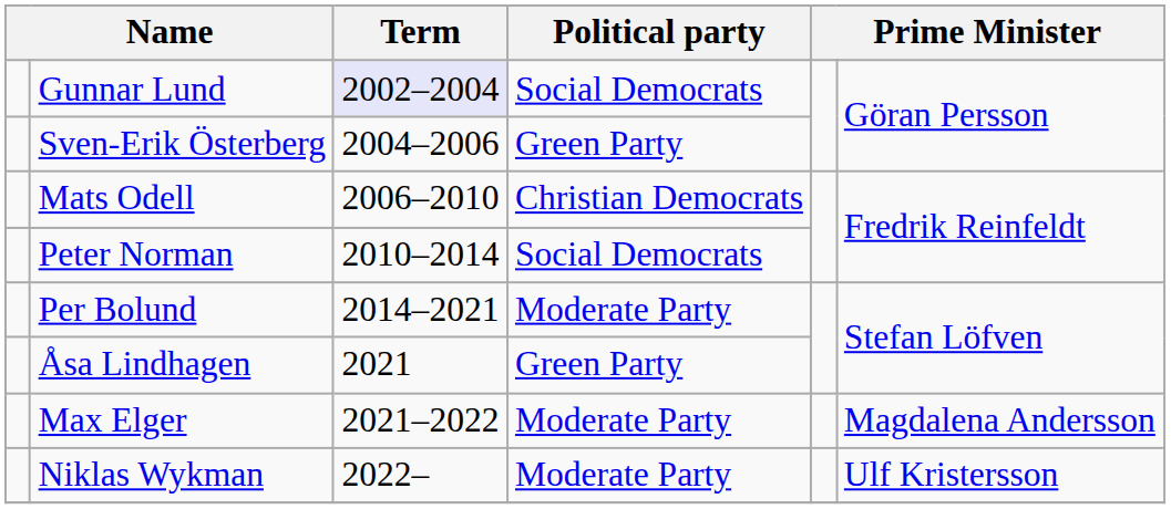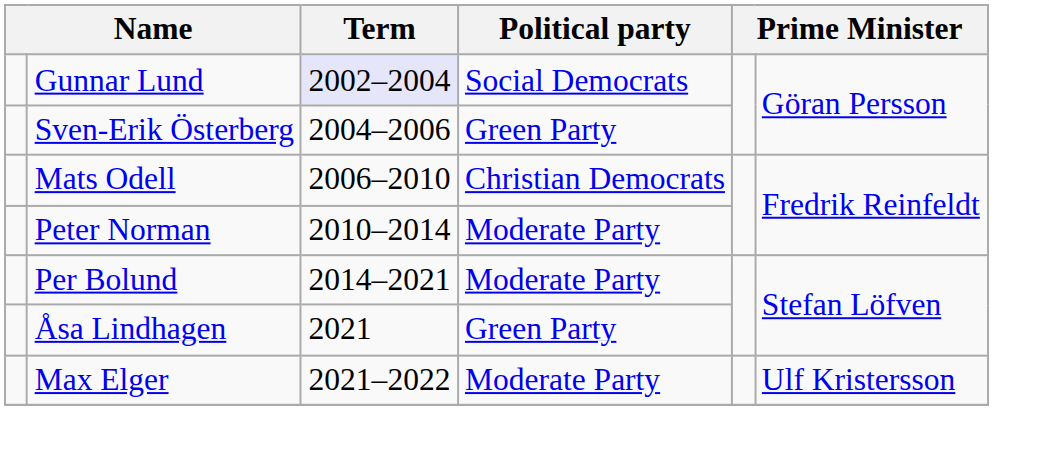Peter Norman | Political party: Social Democrats -> Moderate Party
Max Elger | column 6: Magdalena Andersson -> Ulf Kristersson
- row: Niklas Wykman | 2022– | Moderate Party | Ulf Kristersson
